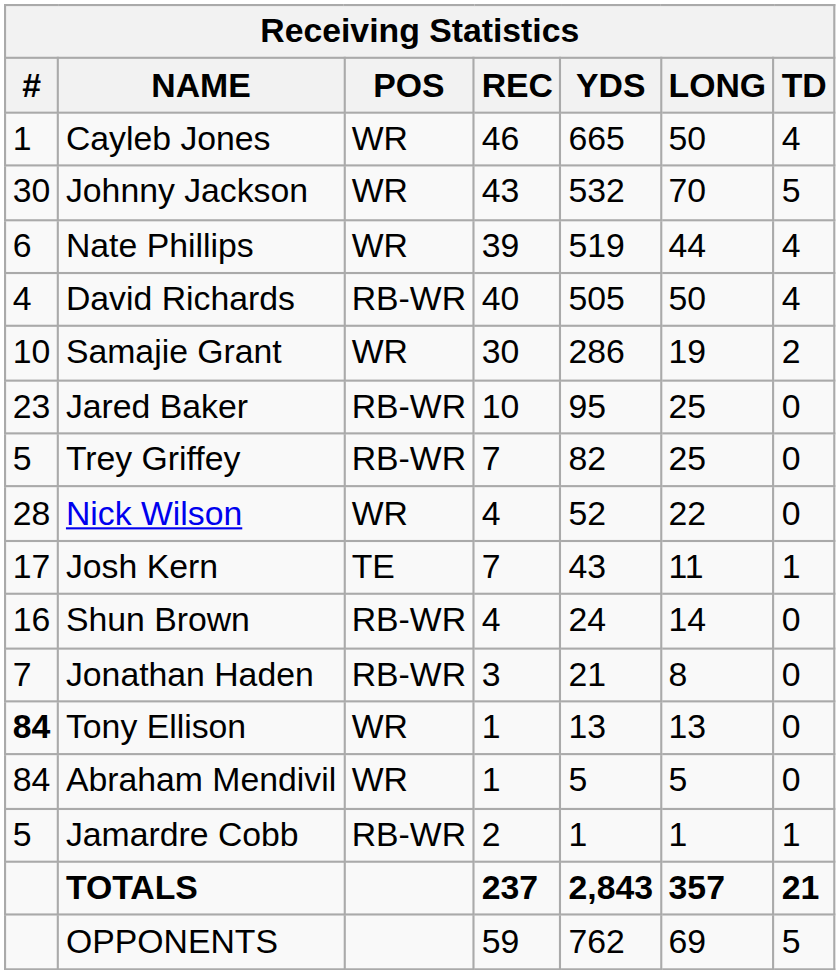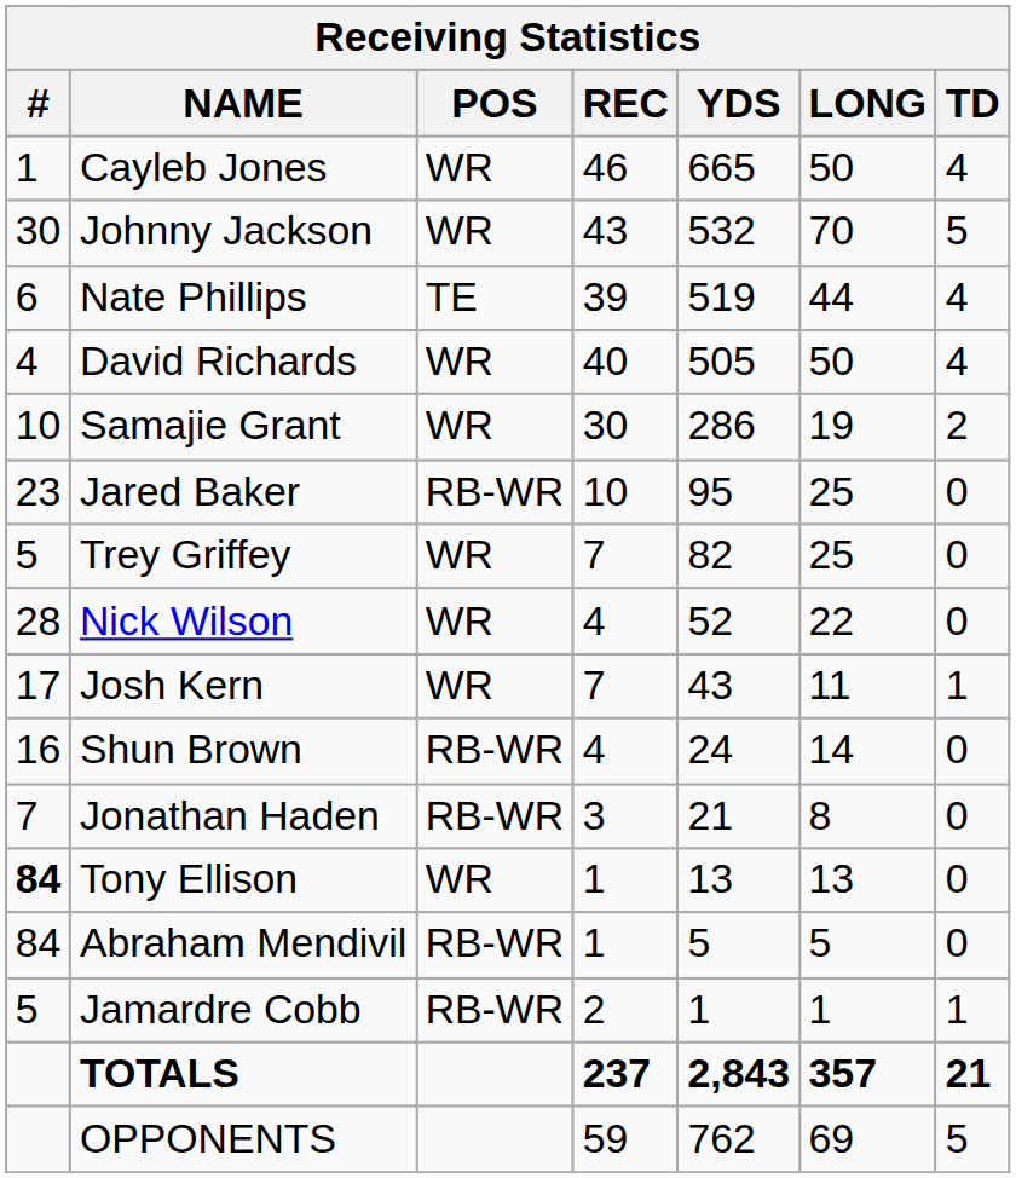Nate Phillips | POS: WR -> TE
David Richards | POS: RB-WR -> WR
Trey Griffey | POS: RB-WR -> WR
Josh Kern | POS: TE -> WR
Abraham Mendivil | POS: WR -> RB-WR
